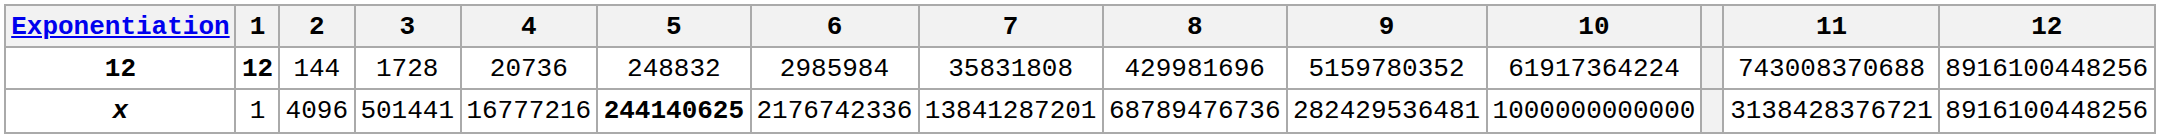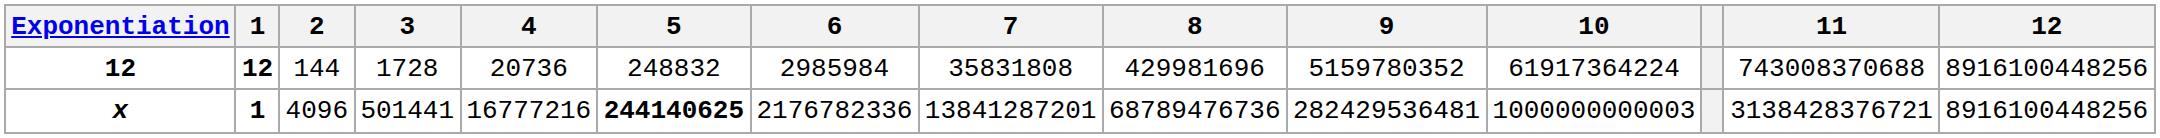x | 1: normal -> bold
x | 6: 2176742336 -> 2176782336
x | 10: 1000000000000 -> 1000000000003
